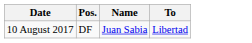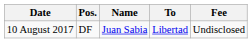+ column: Fee | Undisclosed
